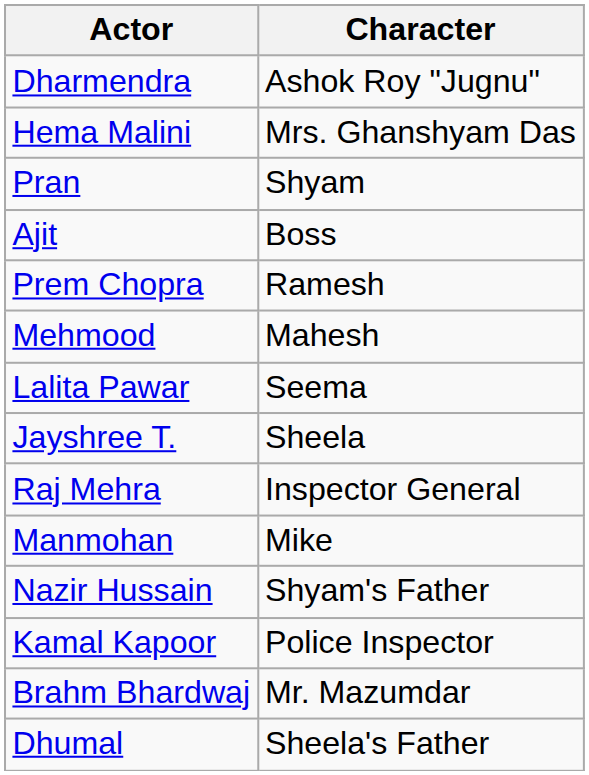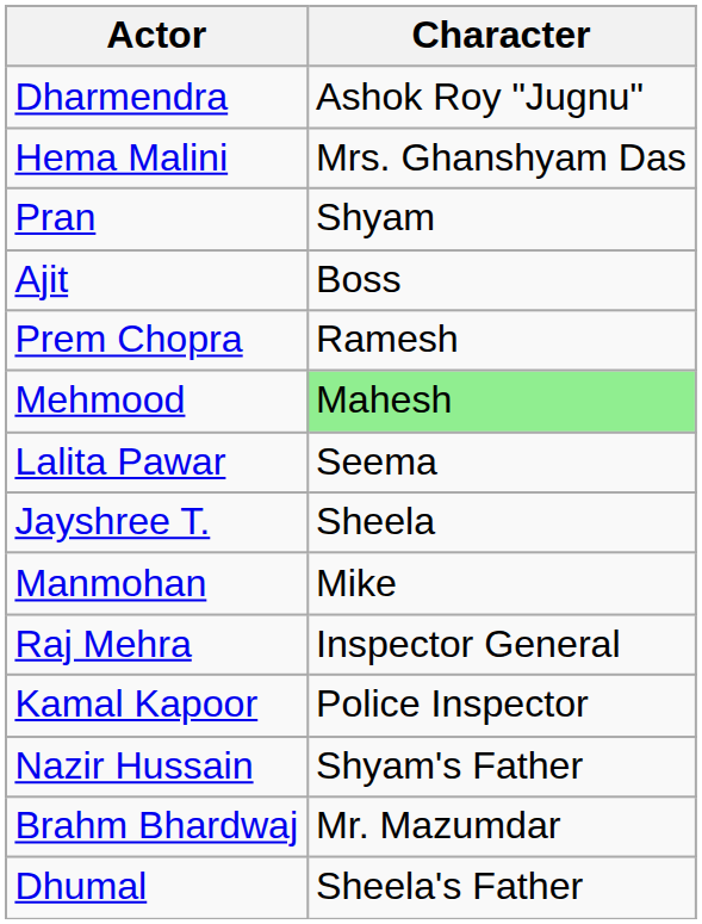Mehmood | Character: no background -> lightgreen background
rows swapped: Manmohan <-> Raj Mehra
rows swapped: Nazir Hussain <-> Kamal Kapoor
